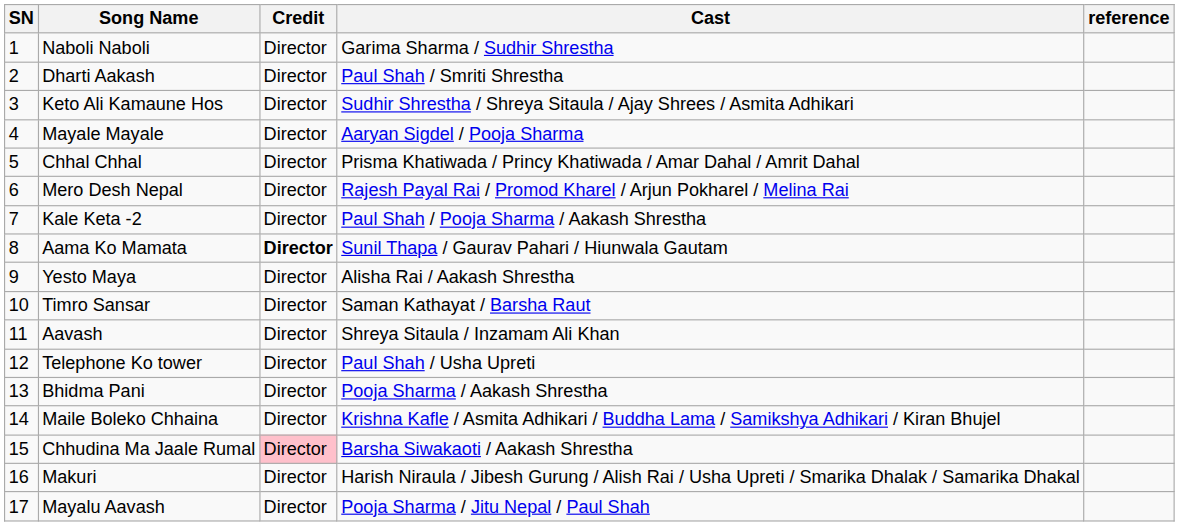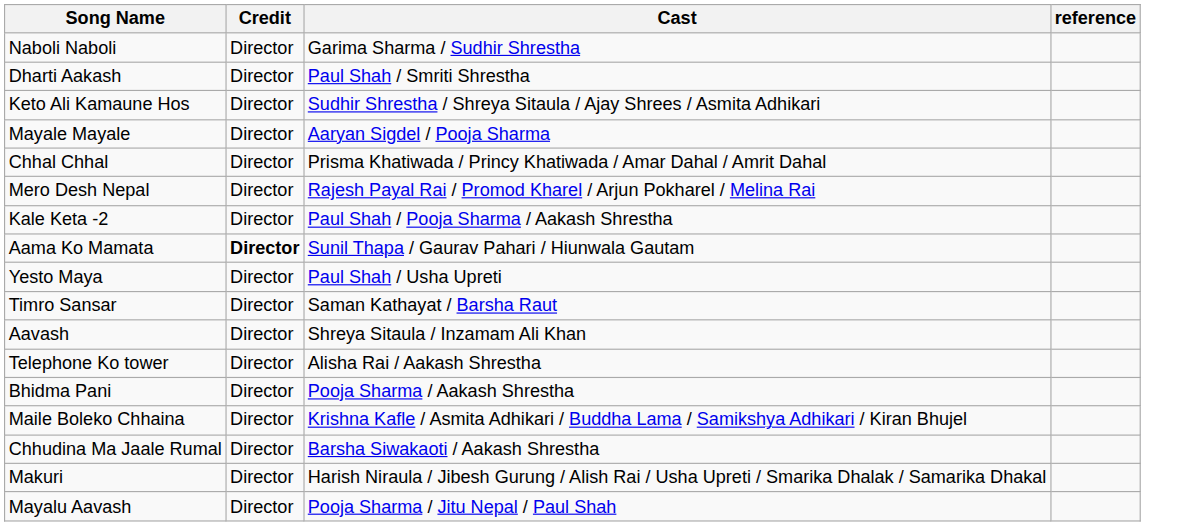- column: SN | 1 | 2 | 3 | 4 | 5 | 6 | 7 | 8 | 9 | 10 | 11 | 12 | 13 | 14 | 15 | 16 | 17
Yesto Maya | Cast: Alisha Rai / Aakash Shrestha -> Paul Shah / Usha Upreti
Telephone Ko tower | Cast: Paul Shah / Usha Upreti -> Alisha Rai / Aakash Shrestha
Chhudina Ma Jaale Rumal | Credit: pink background -> no background
